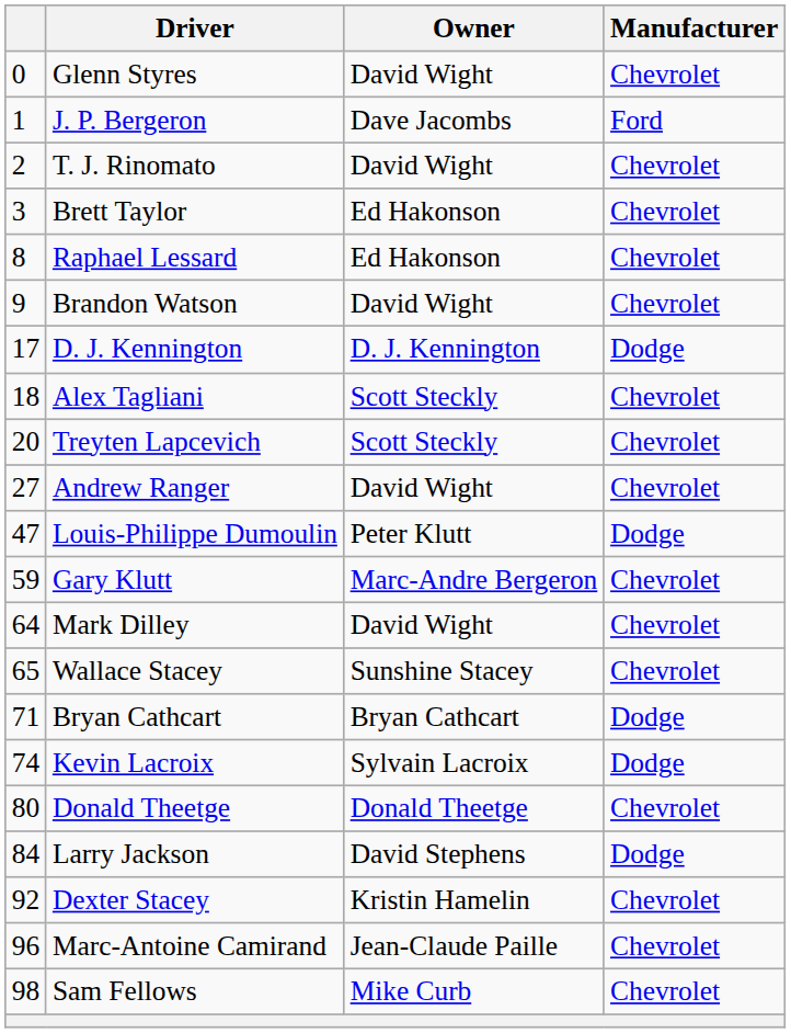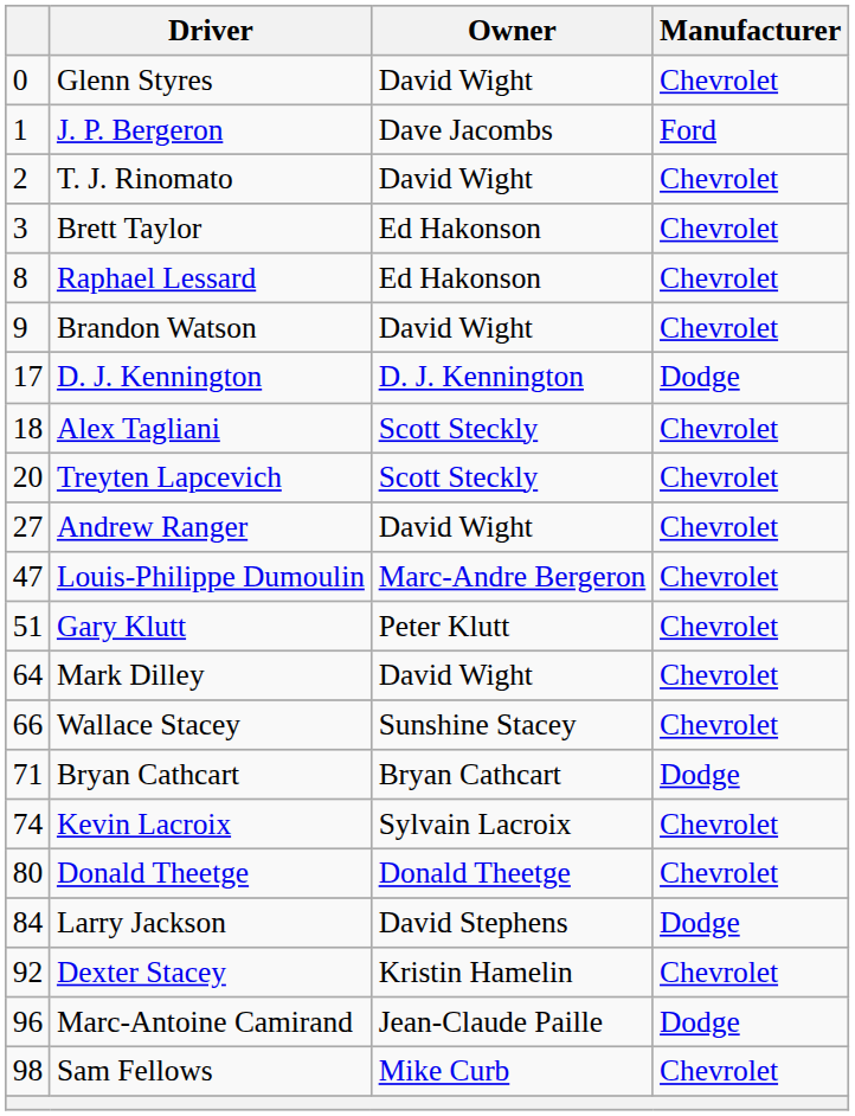Louis-Philippe Dumoulin | Owner: Peter Klutt -> Marc-Andre Bergeron
Louis-Philippe Dumoulin | Manufacturer: Dodge -> Chevrolet
Gary Klutt | column 1: 59 -> 51
Gary Klutt | Owner: Marc-Andre Bergeron -> Peter Klutt
Wallace Stacey | column 1: 65 -> 66
Kevin Lacroix | Manufacturer: Dodge -> Chevrolet
Marc-Antoine Camirand | Manufacturer: Chevrolet -> Dodge
